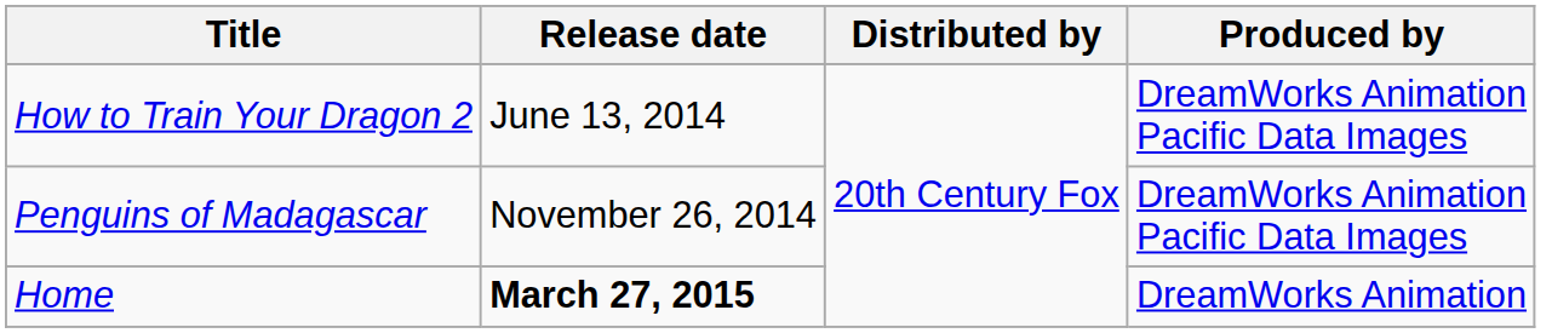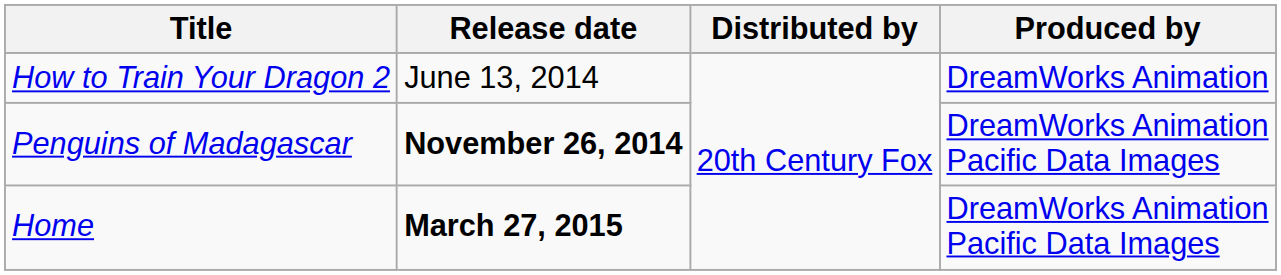How to Train Your Dragon 2 | Produced by: DreamWorks Animation Pacific Data Images -> DreamWorks Animation
Penguins of Madagascar | Release date: normal -> bold
Home | Produced by: DreamWorks Animation -> DreamWorks Animation Pacific Data Images
